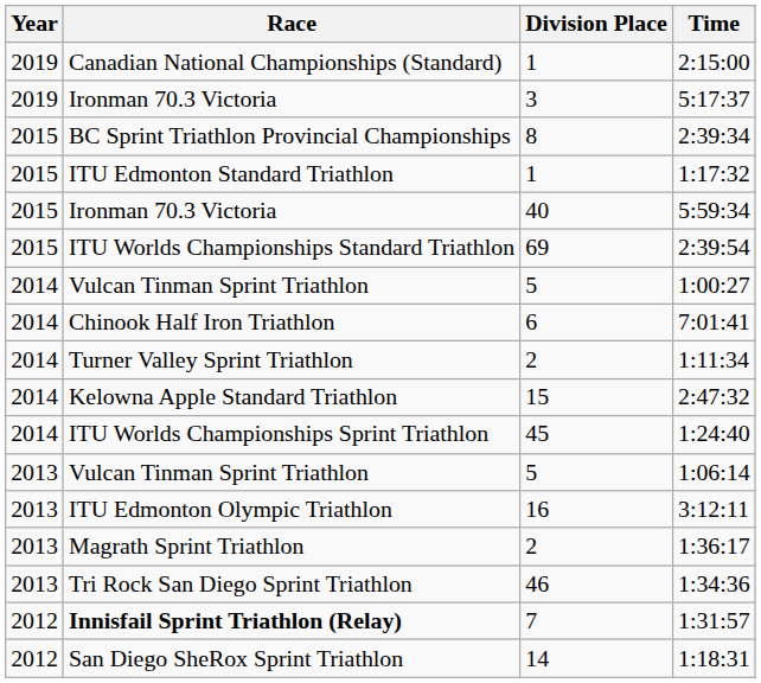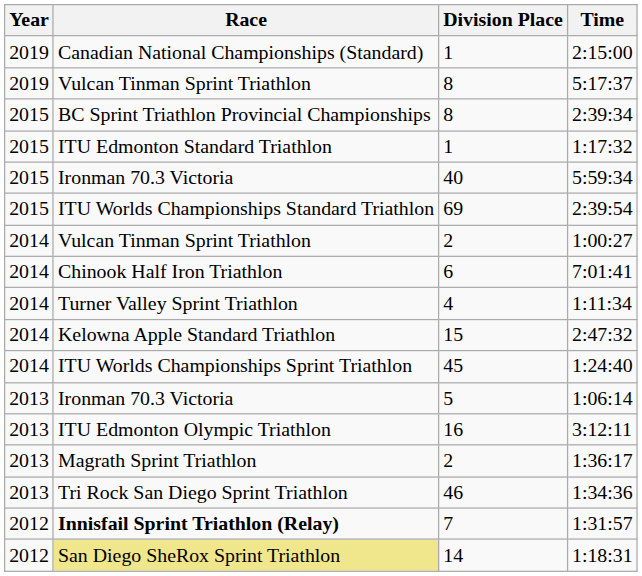5:17:37 | Race: Ironman 70.3 Victoria -> Vulcan Tinman Sprint Triathlon
5:17:37 | Division Place: 3 -> 8
1:00:27 | Division Place: 5 -> 2
1:11:34 | Division Place: 2 -> 4
1:06:14 | Race: Vulcan Tinman Sprint Triathlon -> Ironman 70.3 Victoria
1:18:31 | Race: no background -> khaki background
